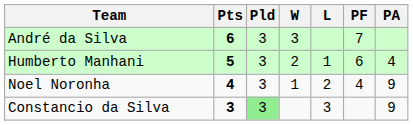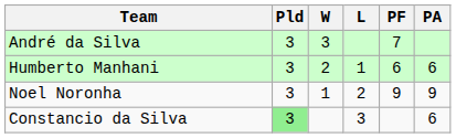- column: Pts | 6 | 5 | 4 | 3
Humberto Manhani | PA: 4 -> 6
Noel Noronha | PF: 4 -> 9
Constancio da Silva | PA: 9 -> 6
